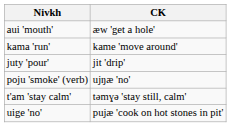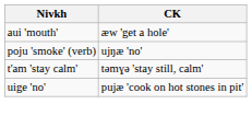- row: kama 'run' | kame 'move around'
- row: juty 'pour' | jit 'drip'
